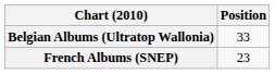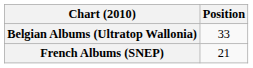French Albums (SNEP) | Position: 23 -> 21
